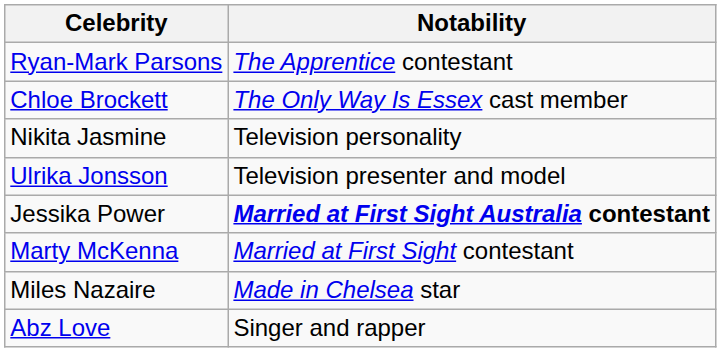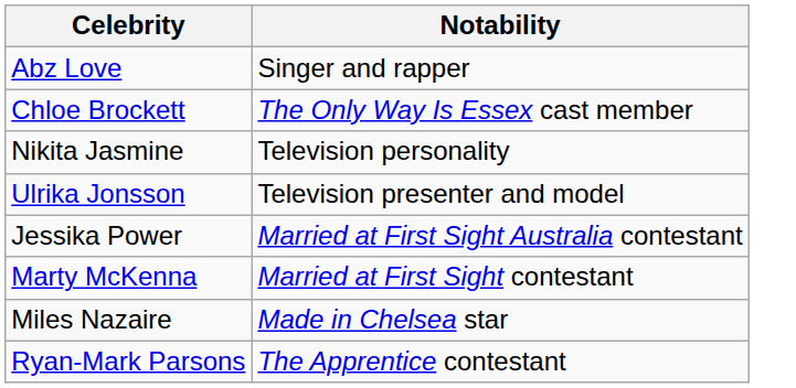rows swapped: Abz Love <-> Ryan-Mark Parsons
Jessika Power | Notability: bold -> normal
